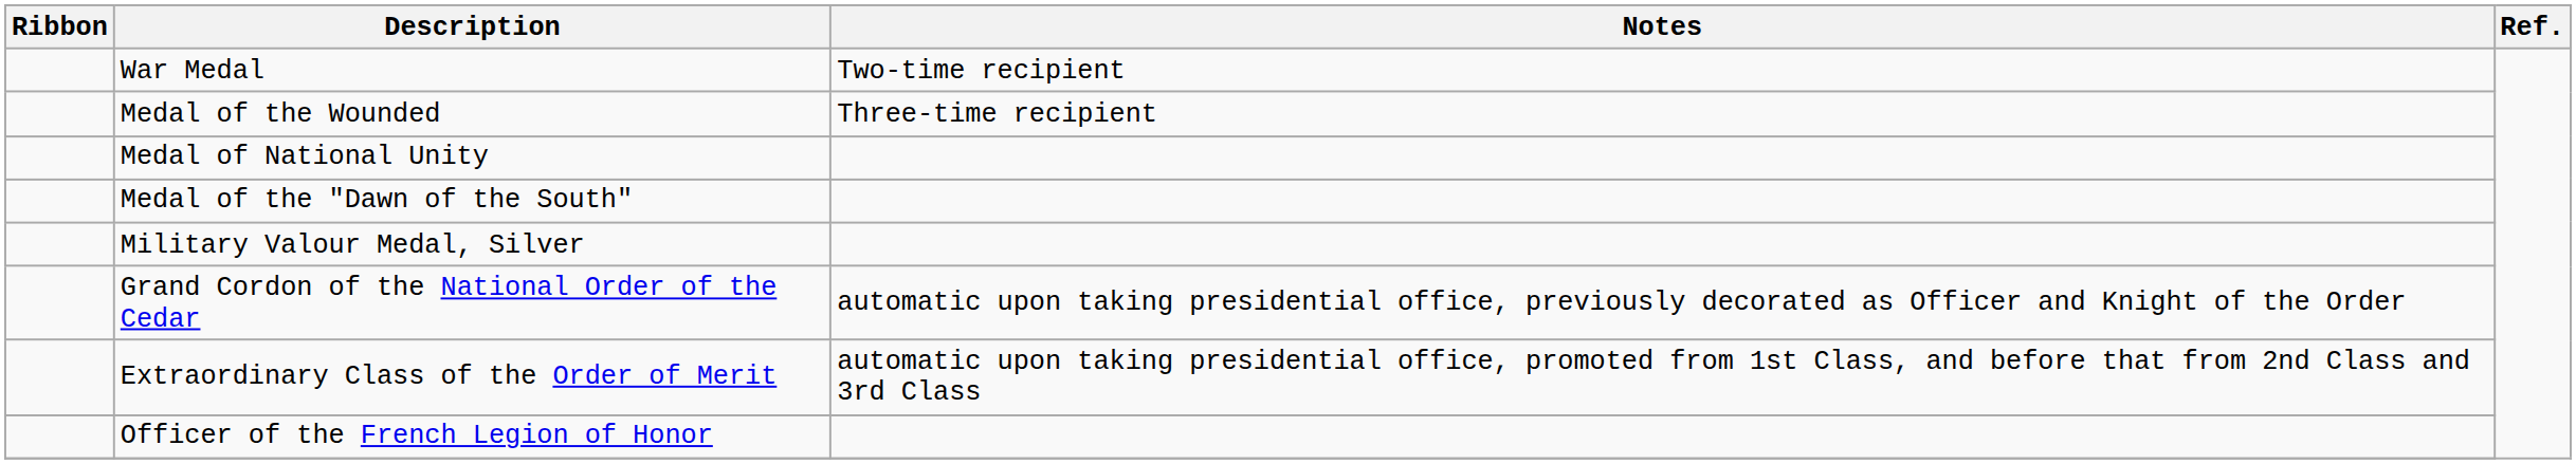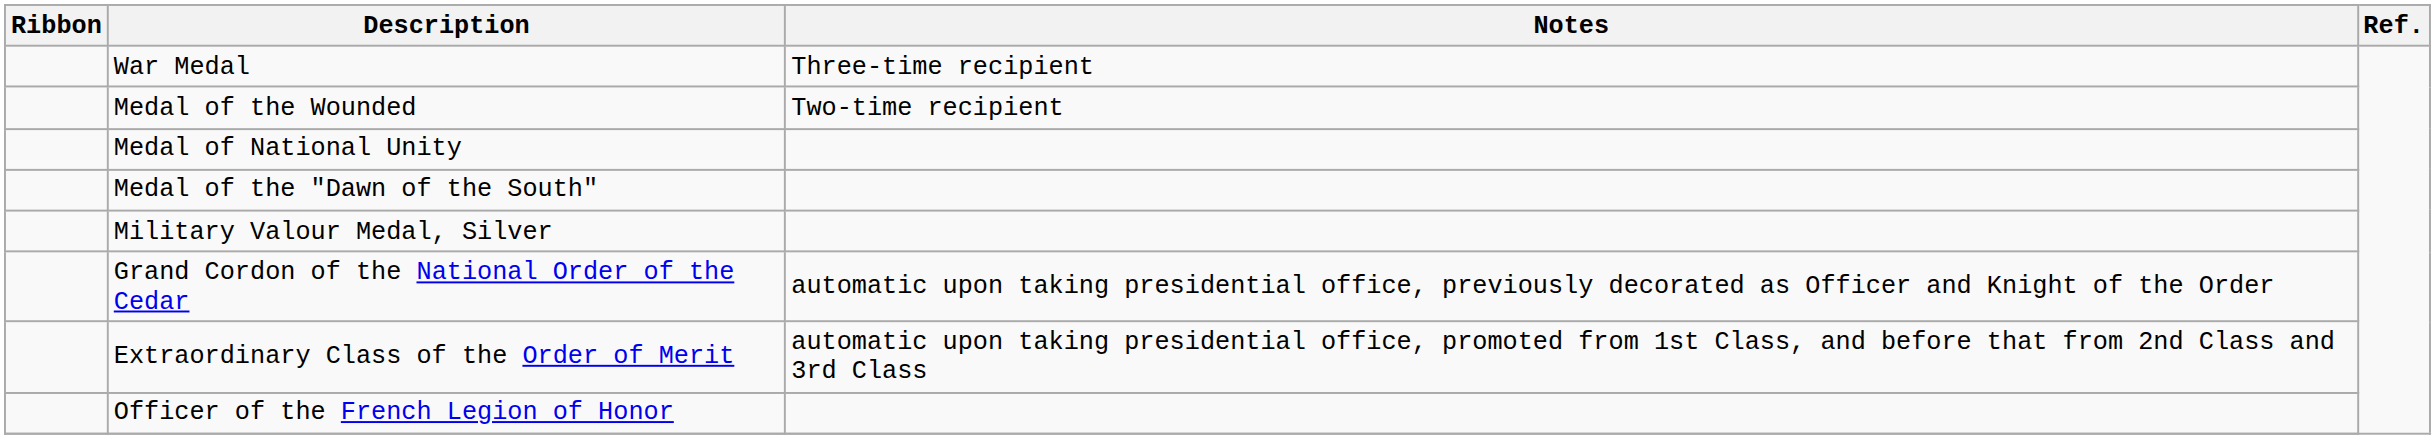War Medal | Notes: Two-time recipient -> Three-time recipient
Medal of the Wounded | Notes: Three-time recipient -> Two-time recipient
